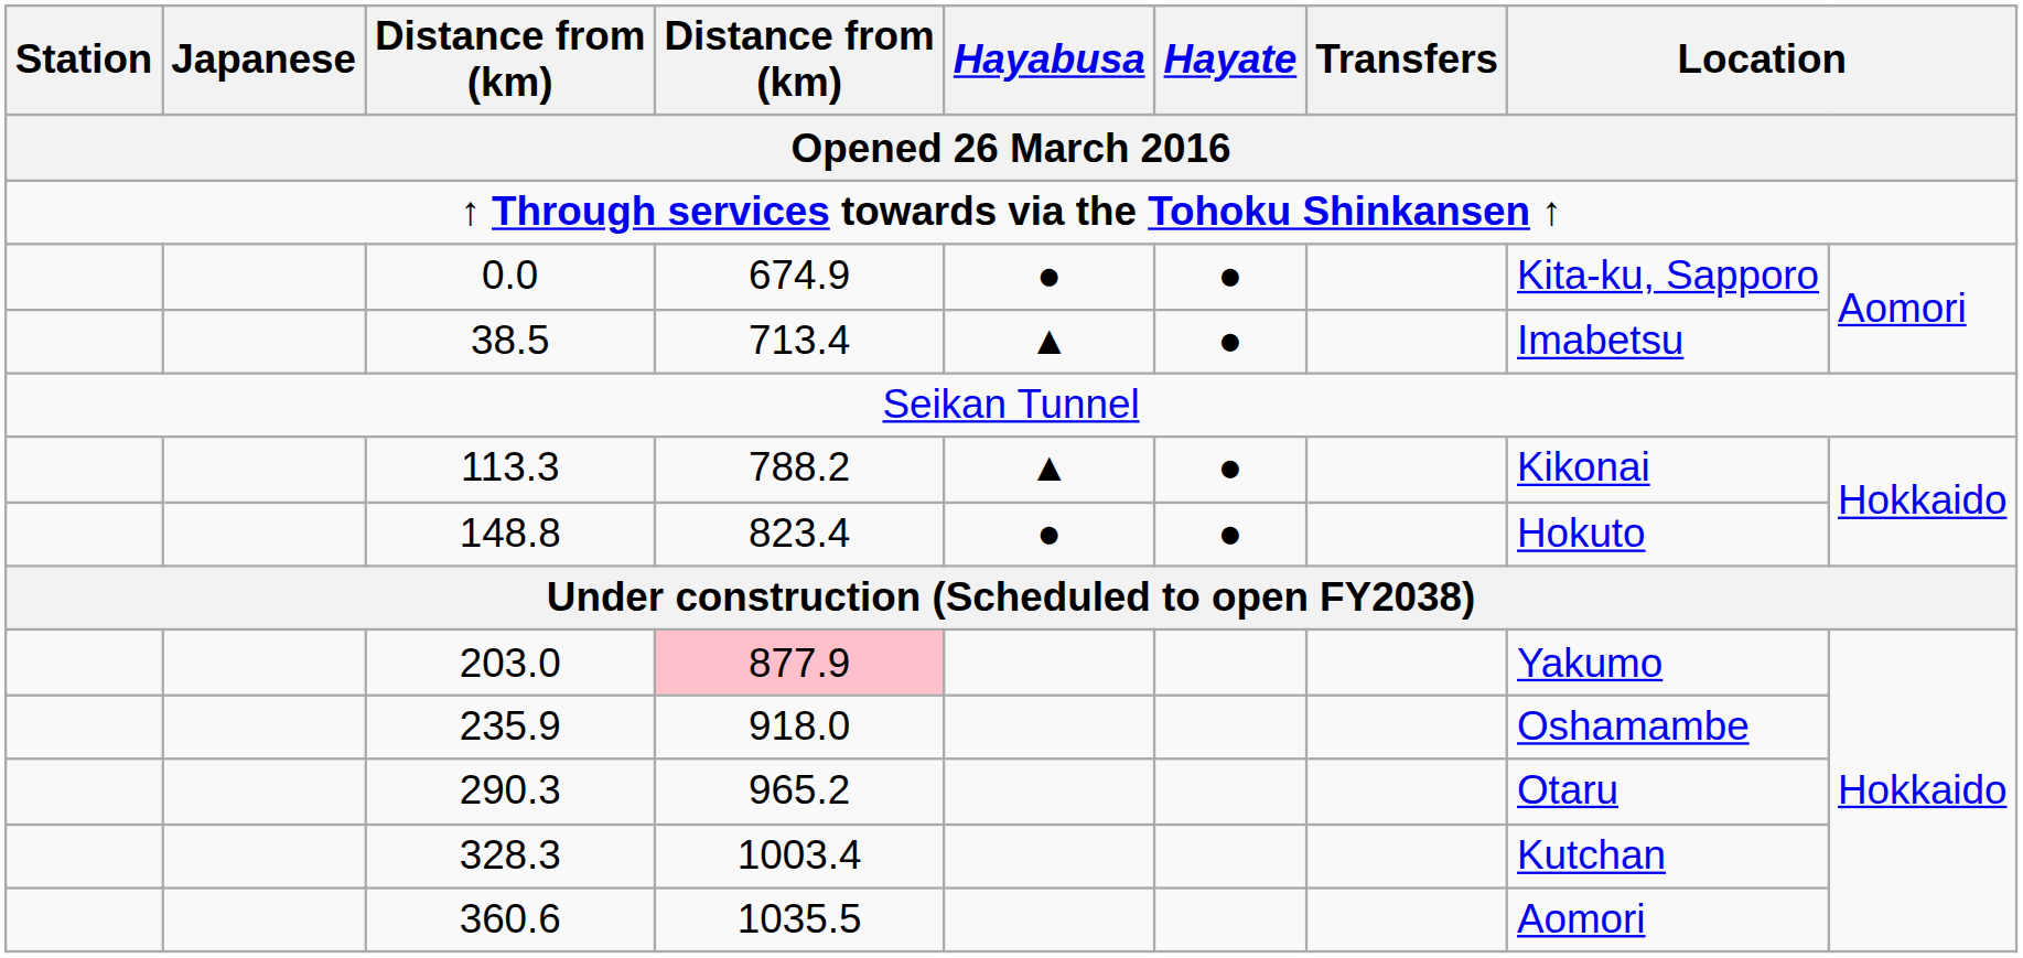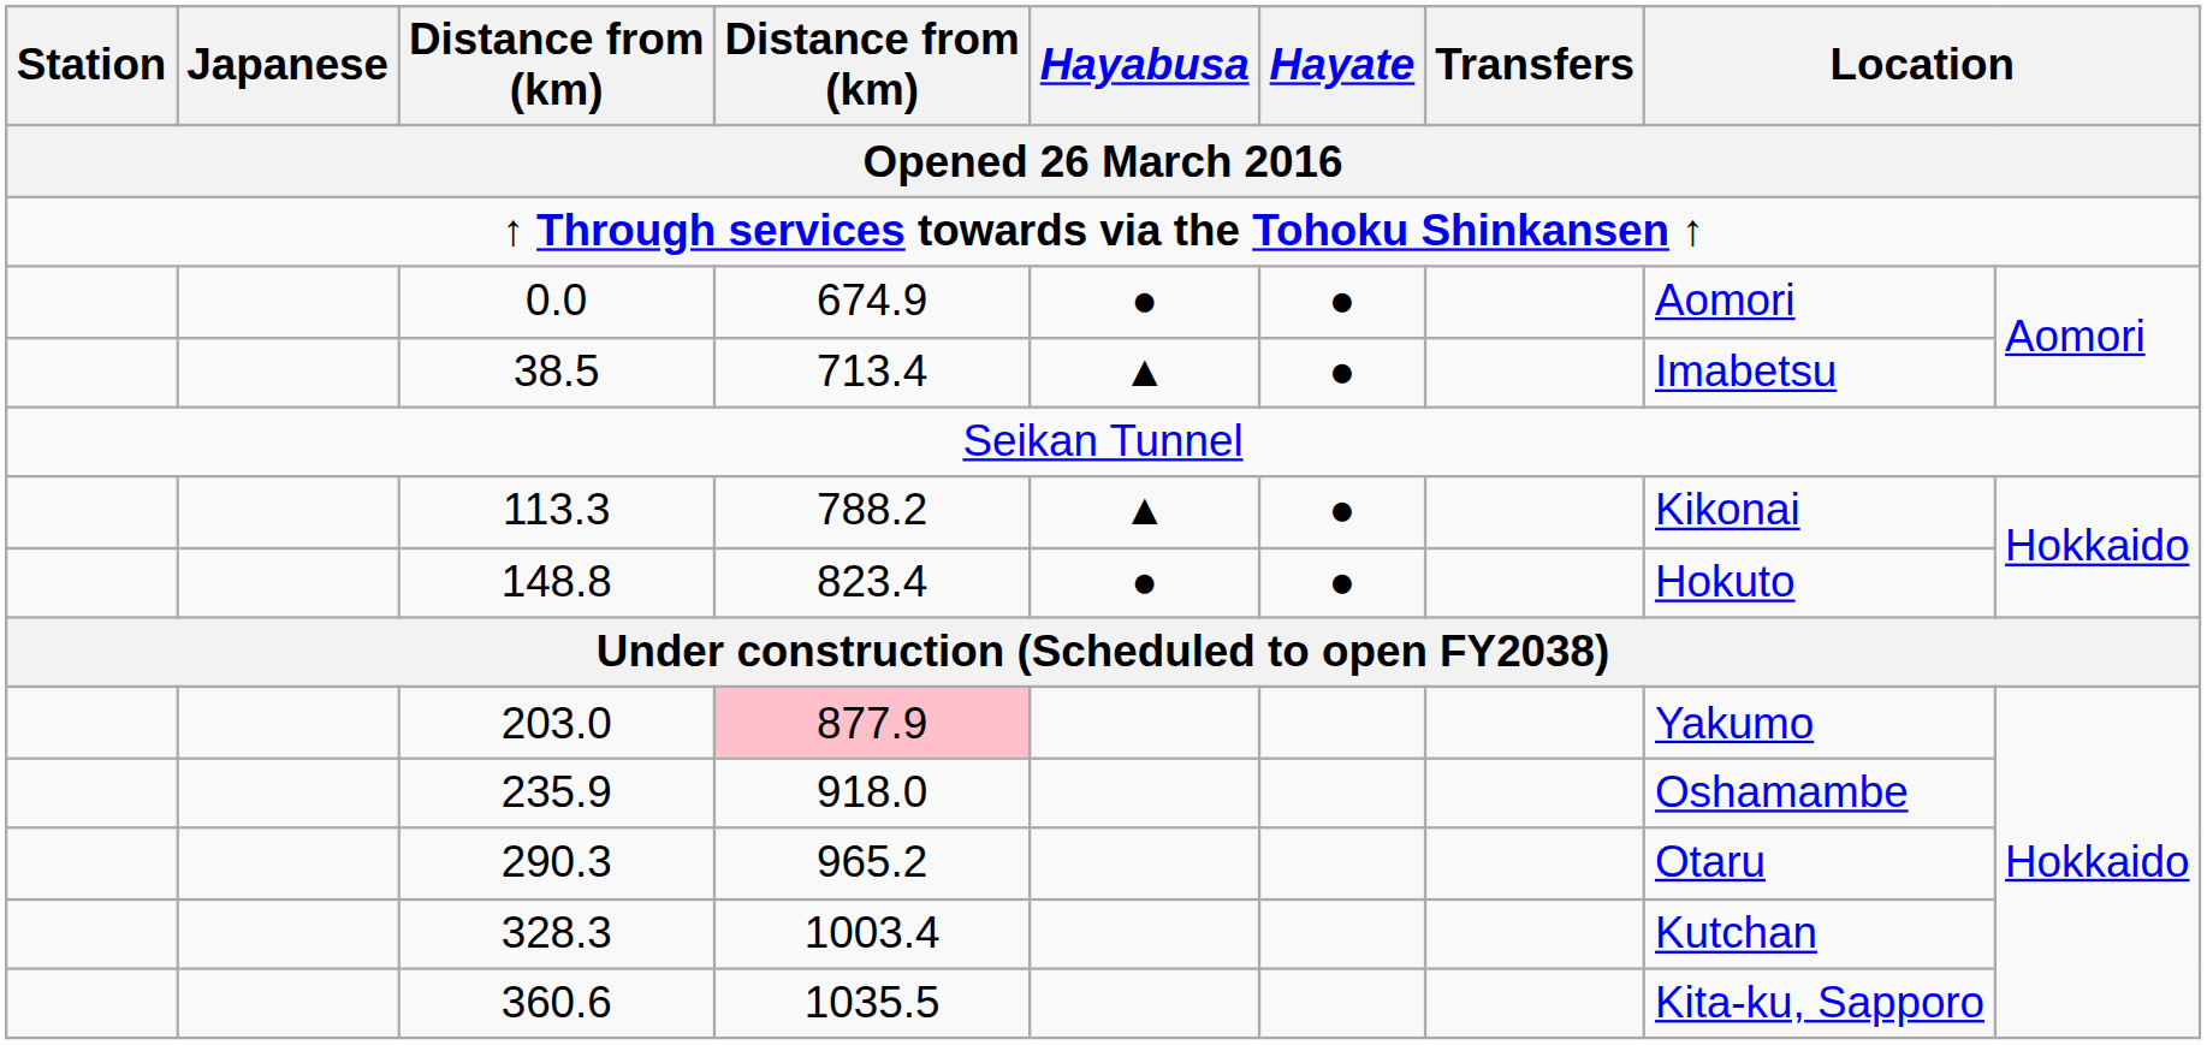0.0 | column 8: Kita-ku, Sapporo -> Aomori
360.6 | column 8: Aomori -> Kita-ku, Sapporo
